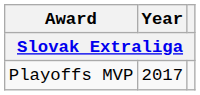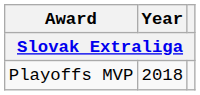Playoffs MVP | Year: 2017 -> 2018
